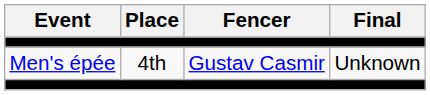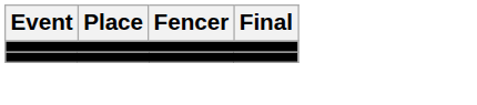- row: Men's épée | 4th | Gustav Casmir | Unknown
